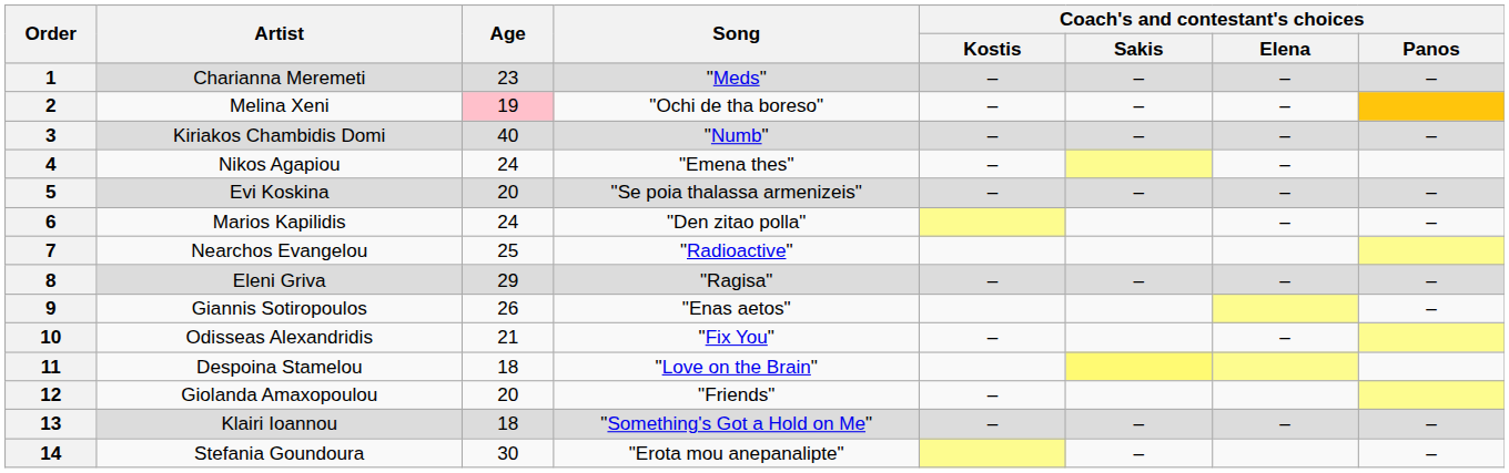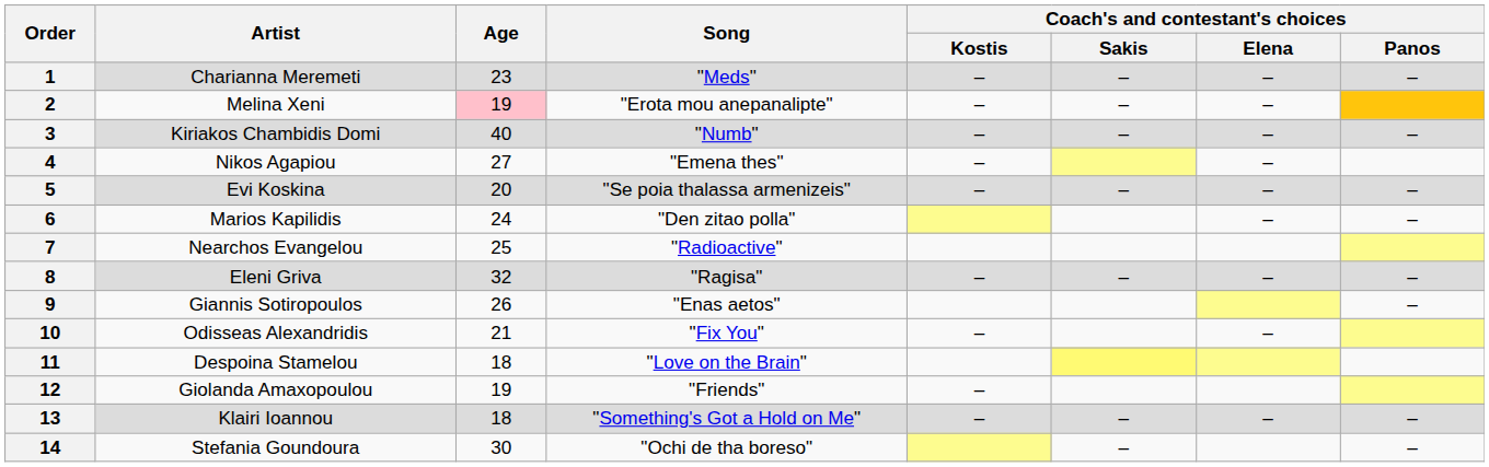2 | Song: "Ochi de tha boreso" -> "Erota mou anepanalipte"
4 | Age: 24 -> 27
8 | Age: 29 -> 32
12 | Age: 20 -> 19
14 | Song: "Erota mou anepanalipte" -> "Ochi de tha boreso"
